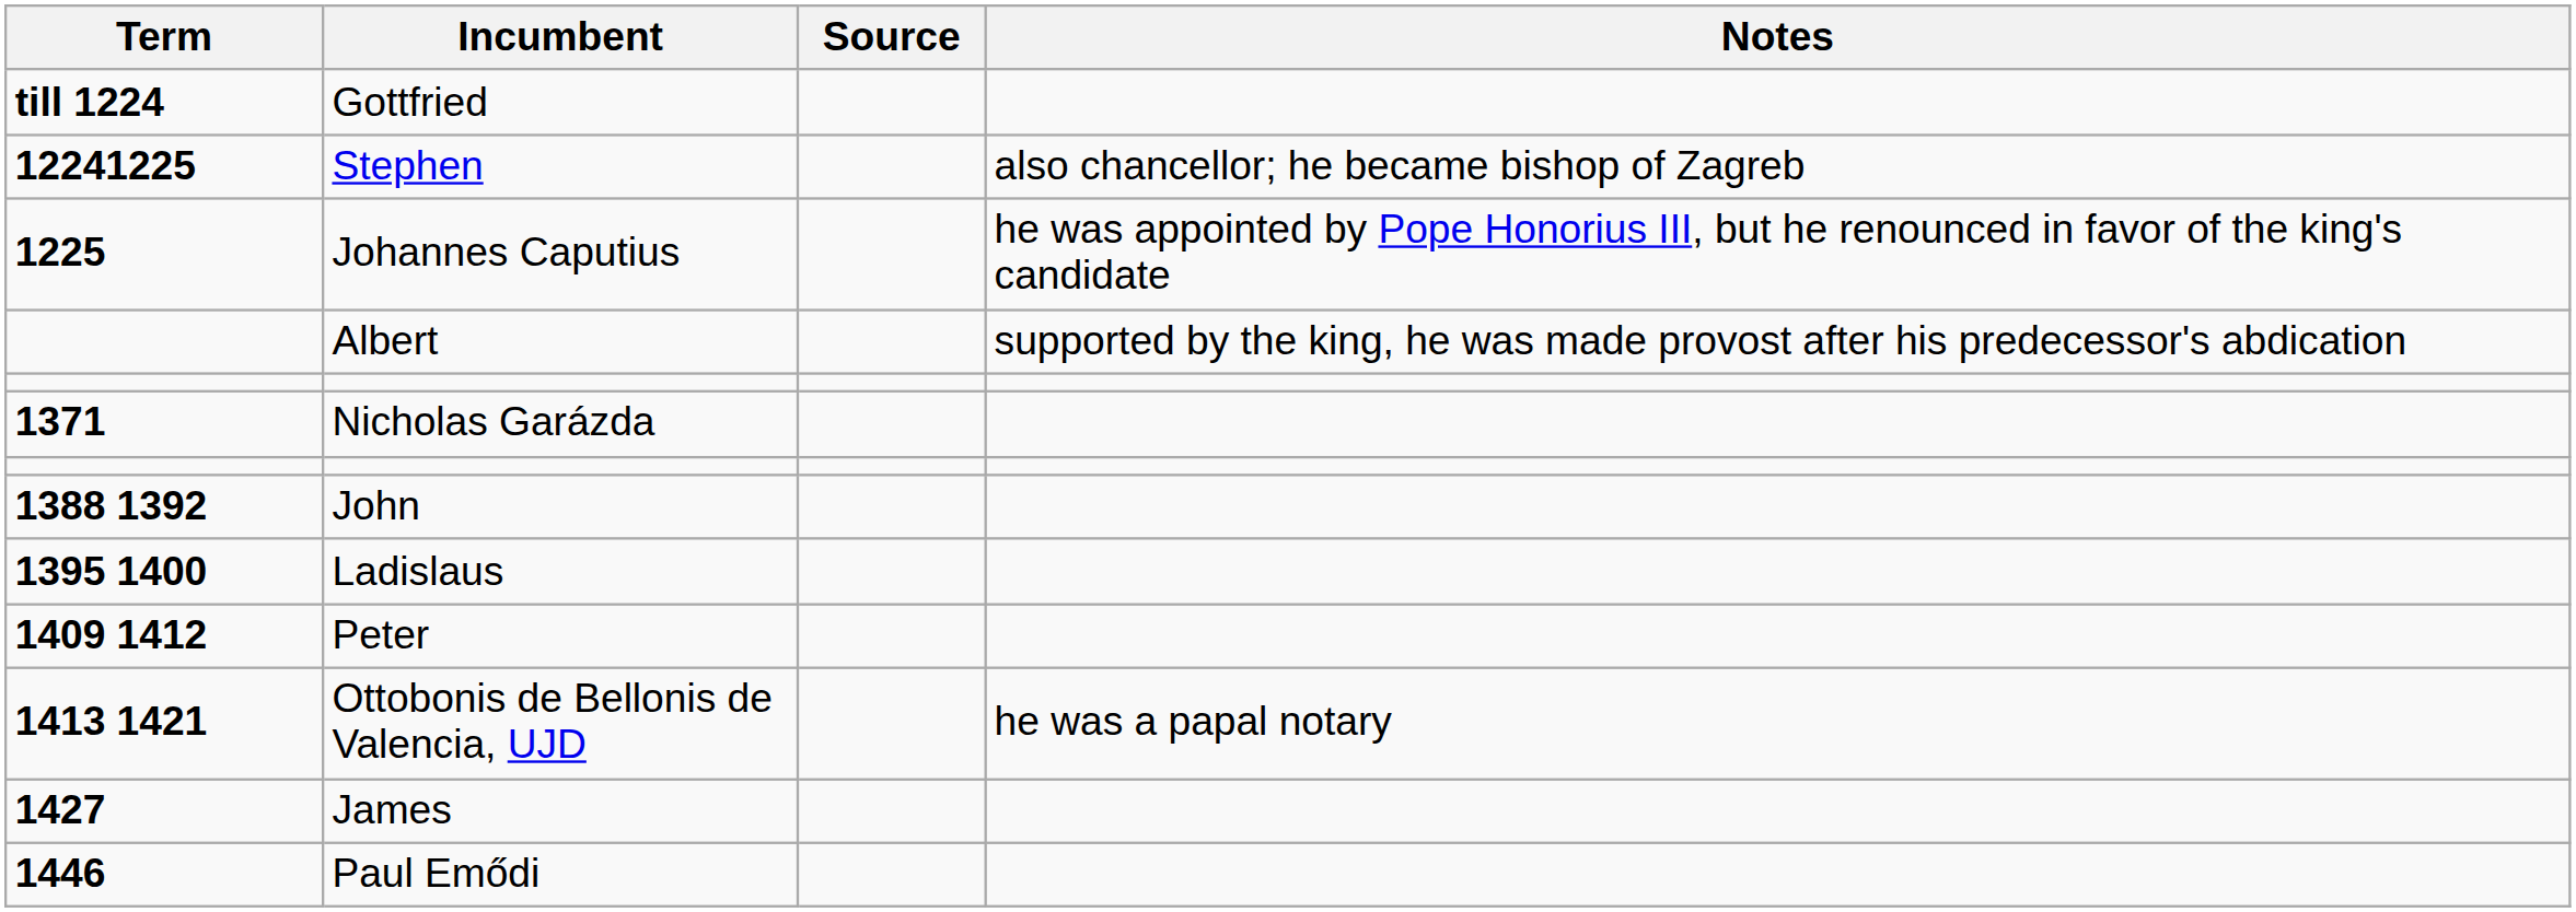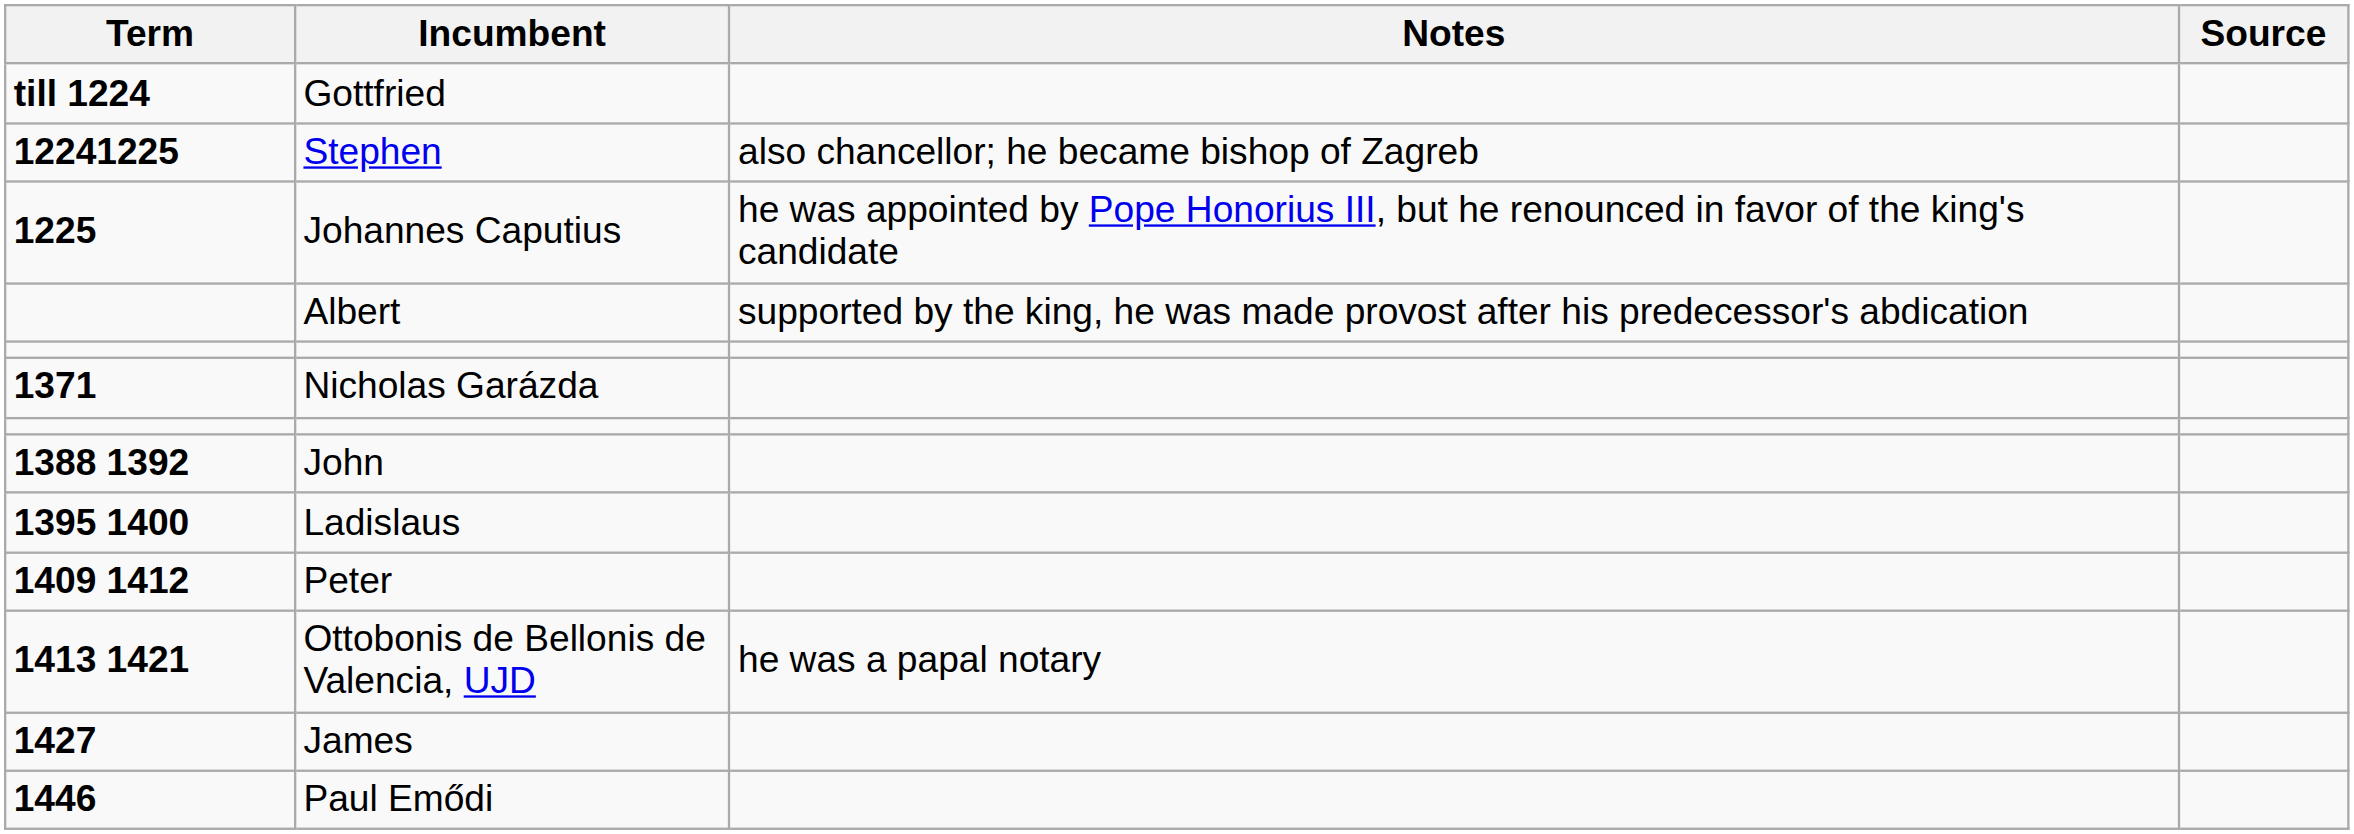columns swapped: Notes <-> Source
